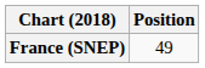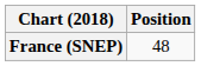France (SNEP) | Position: 49 -> 48
